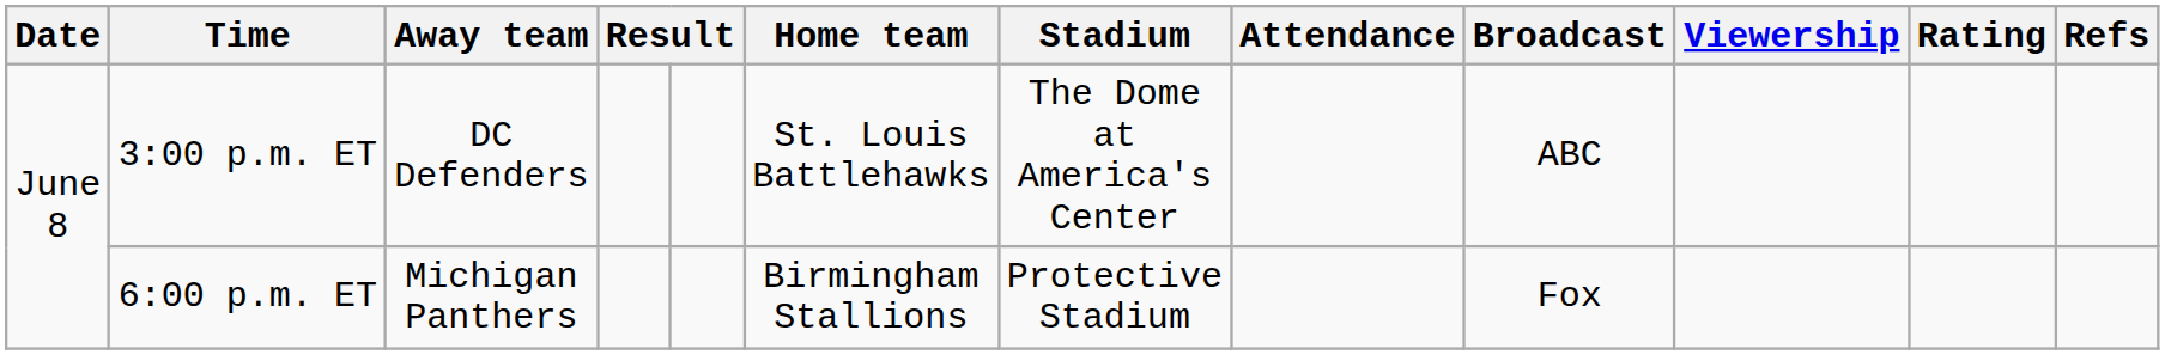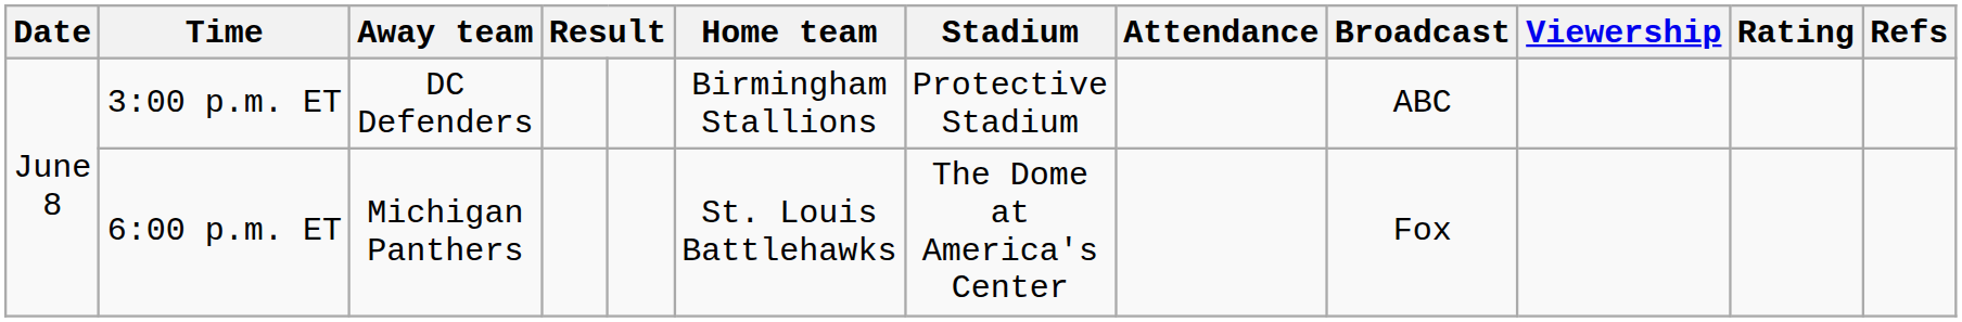3:00 p.m. ET | Home team: St. Louis Battlehawks -> Birmingham Stallions
3:00 p.m. ET | Stadium: The Dome at America's Center -> Protective Stadium
6:00 p.m. ET | Home team: Birmingham Stallions -> St. Louis Battlehawks
6:00 p.m. ET | Stadium: Protective Stadium -> The Dome at America's Center
